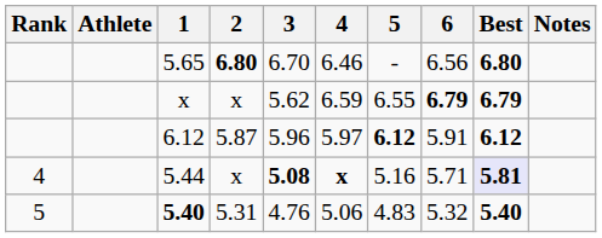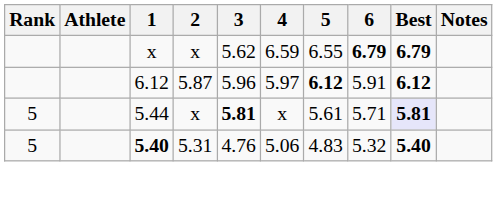- row: 5.65 | 6.80 | 6.70 | 6.46 | - | 6.56 | 6.80
5.44 | Rank: 4 -> 5
5.44 | 3: 5.08 -> 5.81
5.44 | 4: bold -> normal
5.44 | 5: 5.16 -> 5.61
